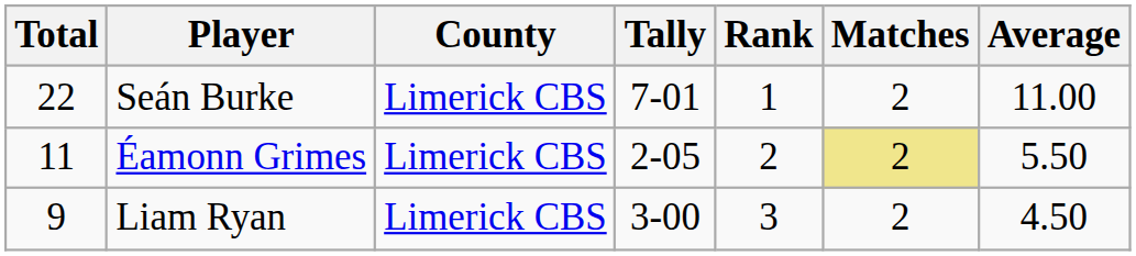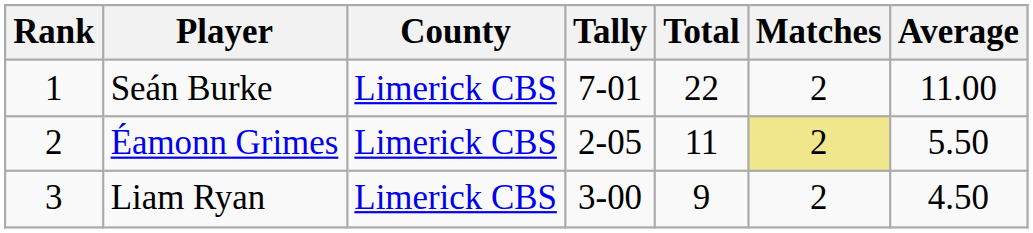columns swapped: Rank <-> Total
